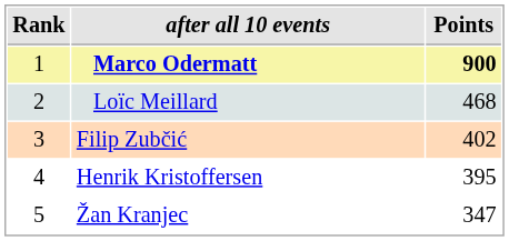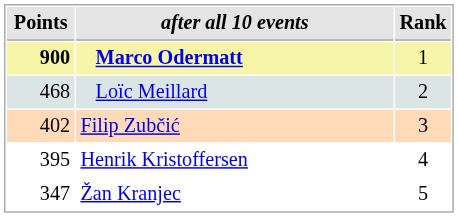columns swapped: Rank <-> Points
